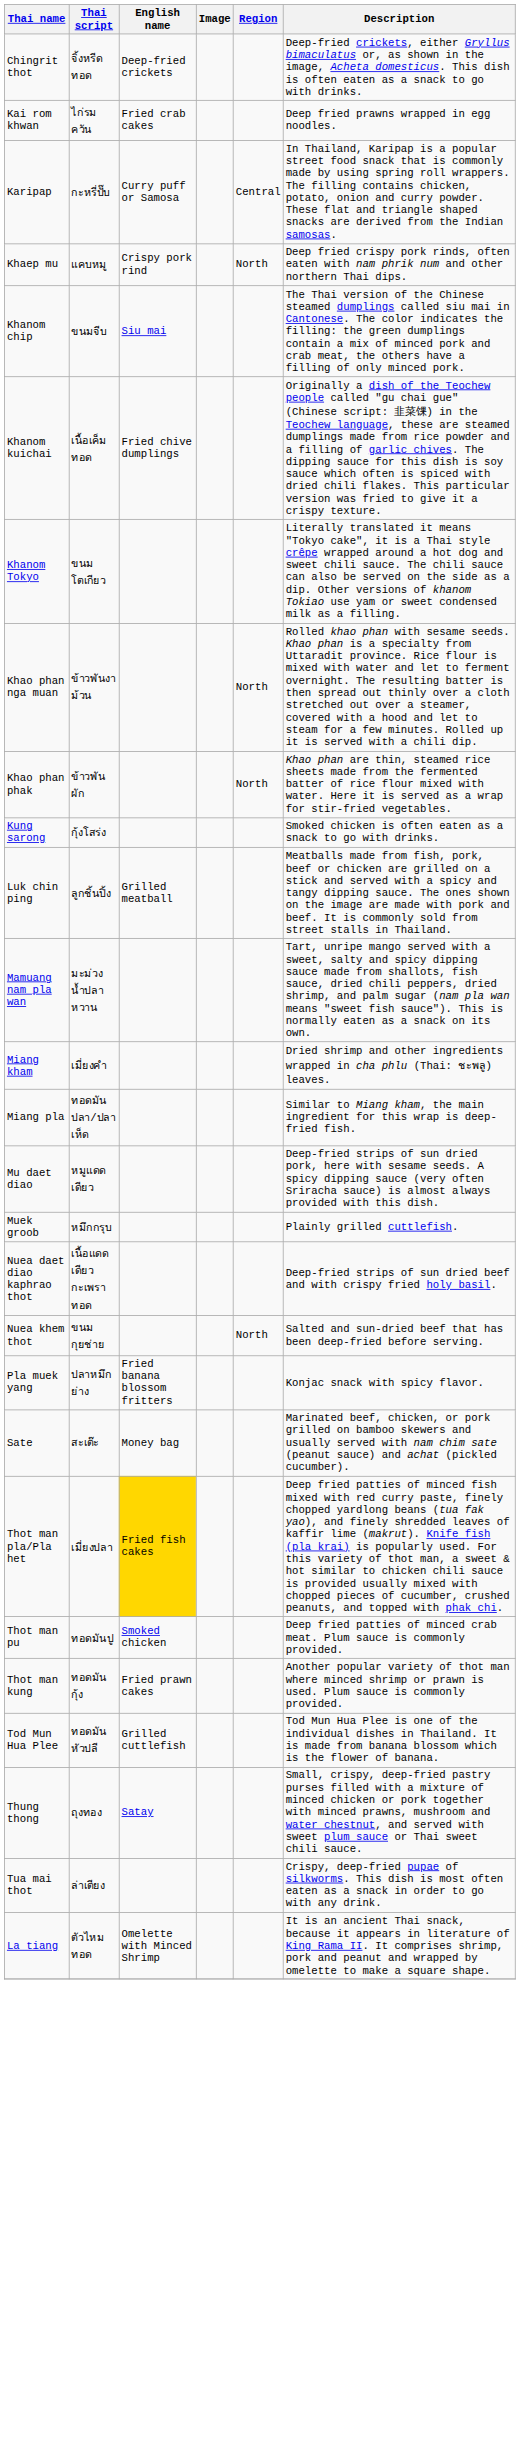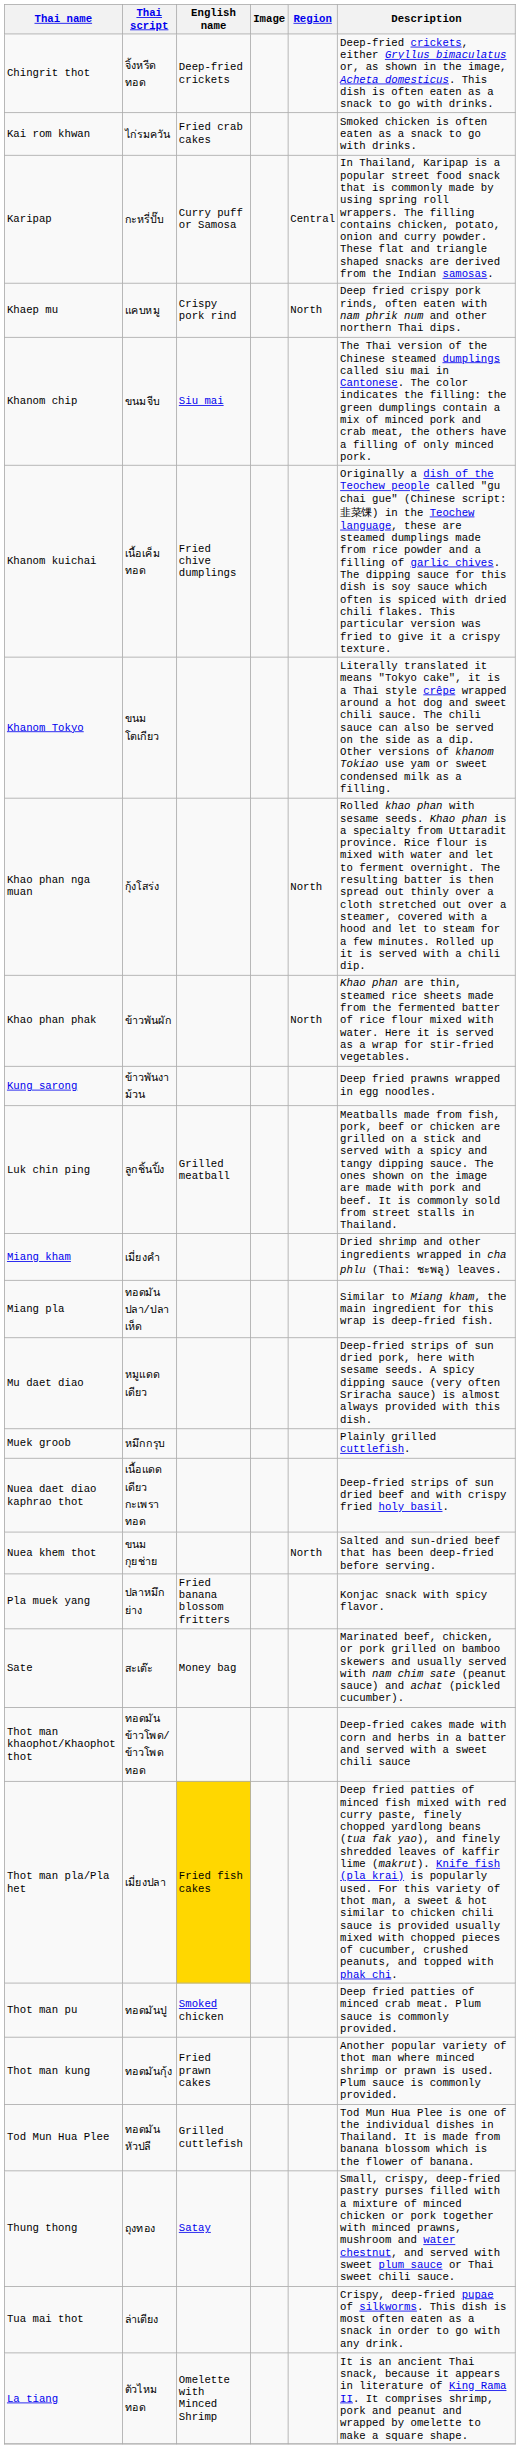Kai rom khwan | Description: Deep fried prawns wrapped in egg noodles. -> Smoked chicken is often eaten as a snack to go with drinks.
Khao phan nga muan | Thai script: ข้าวพันงาม้วน -> กุ้งโสร่ง
Kung sarong | Thai script: กุ้งโสร่ง -> ข้าวพันงาม้วน
Kung sarong | Description: Smoked chicken is often eaten as a snack to go with drinks. -> Deep fried prawns wrapped in egg noodles.
- row: Mamuang nam pla wan | มะม่วงน้ำปลาหวาน | Tart, unripe mango served with a sweet, salty and spicy dipping sauce made from shallots, fish sauce, dried chili peppers, dried shrimp, and palm sugar (nam pla wan means "sweet fish sauce"). This is normally eaten as a snack on its own.
+ row: Thot man khaophot/Khaophot thot | ทอดมันข้าวโพด/ข้าวโพดทอด | Deep-fried cakes made with corn and herbs in a batter and served with a sweet chili sauce
